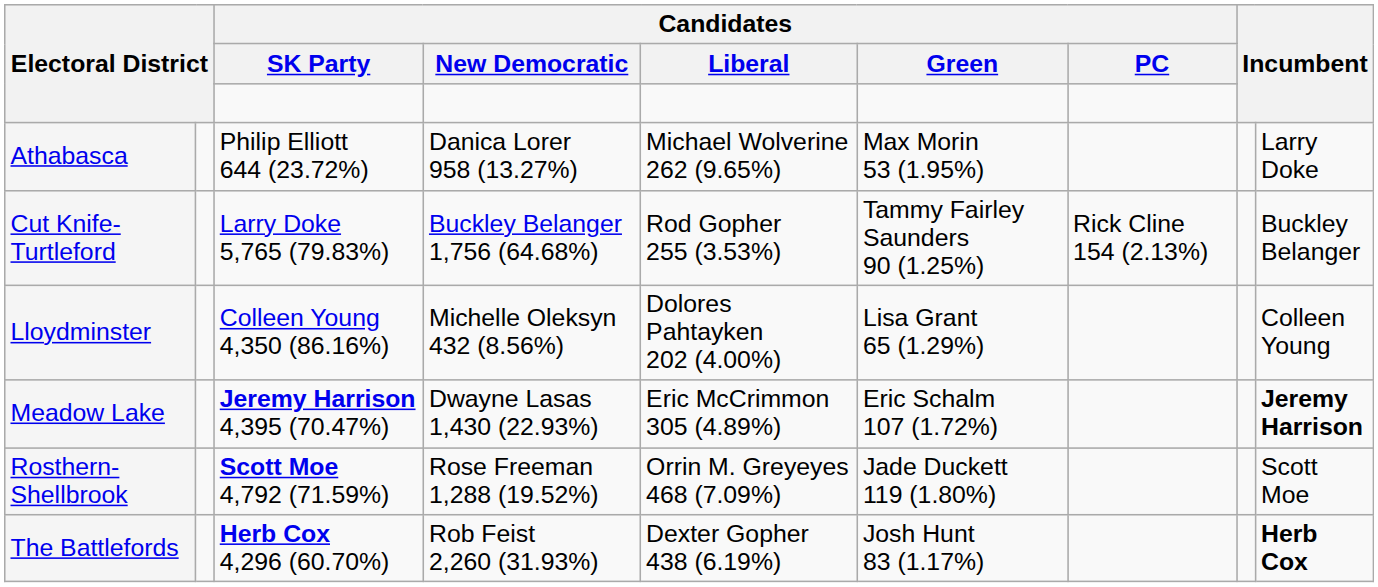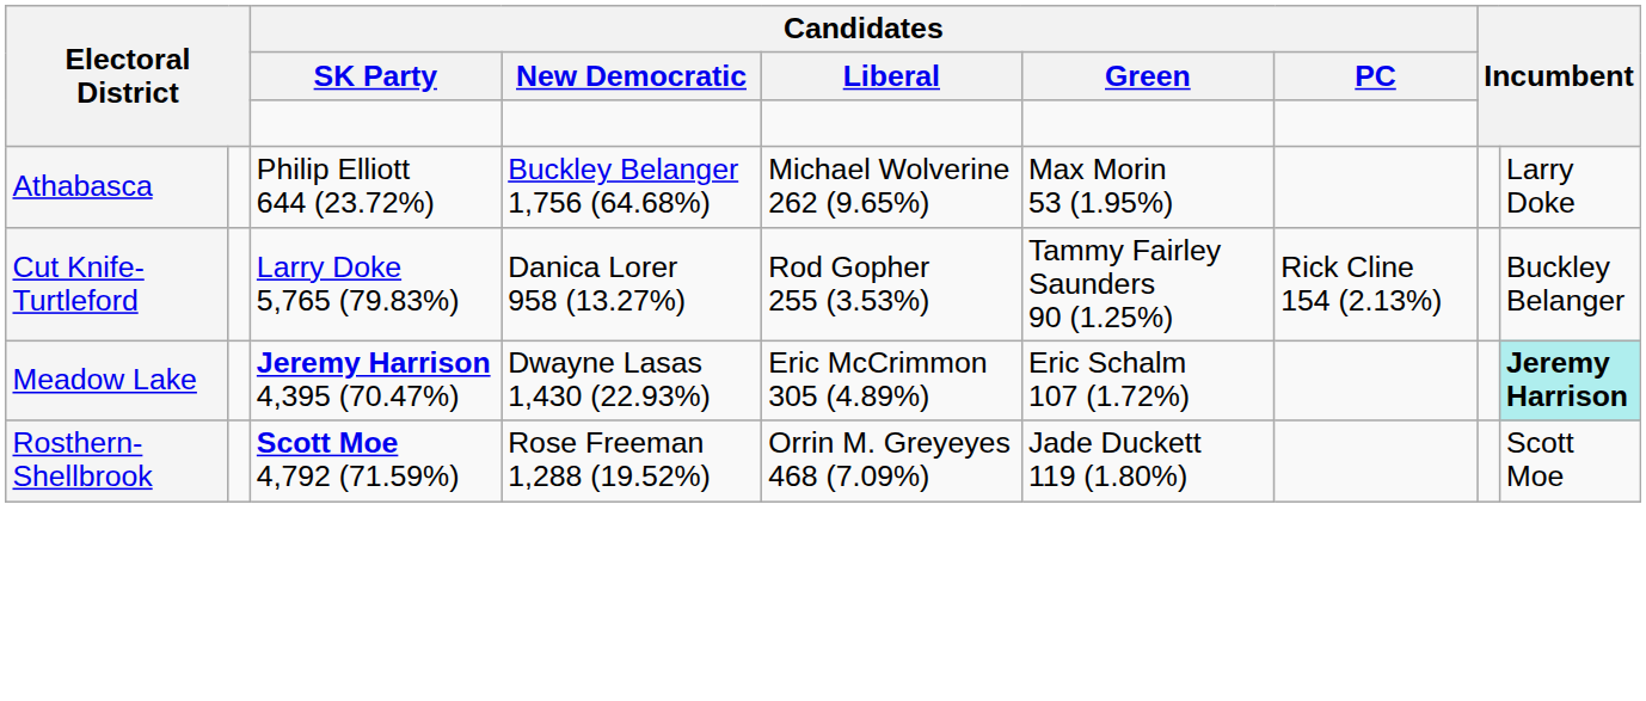Athabasca | Candidates / New Democratic: Danica Lorer 958 (13.27%) -> Buckley Belanger 1,756 (64.68%)
Cut Knife-Turtleford | Candidates / New Democratic: Buckley Belanger 1,756 (64.68%) -> Danica Lorer 958 (13.27%)
- row: Lloydminster | Colleen Young 4,350 (86.16%) | Michelle Oleksyn 432 (8.56%) | Dolores Pahtayken 202 (4.00%) | Lisa Grant 65 (1.29%) | Colleen Young
Meadow Lake | column 9: no background -> paleturquoise background
- row: The Battlefords | Herb Cox 4,296 (60.70%) | Rob Feist 2,260 (31.93%) | Dexter Gopher 438 (6.19%) | Josh Hunt 83 (1.17%) | Herb Cox
